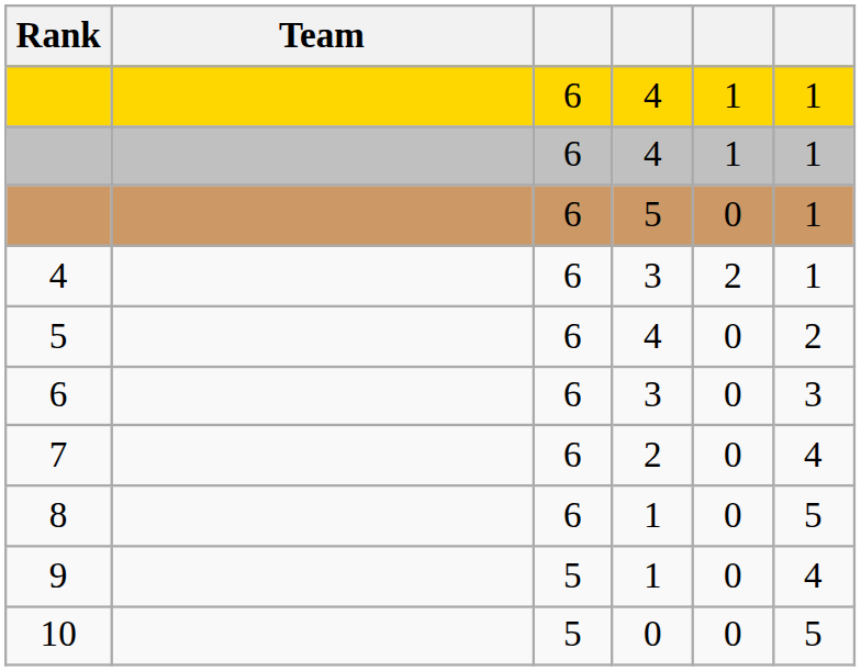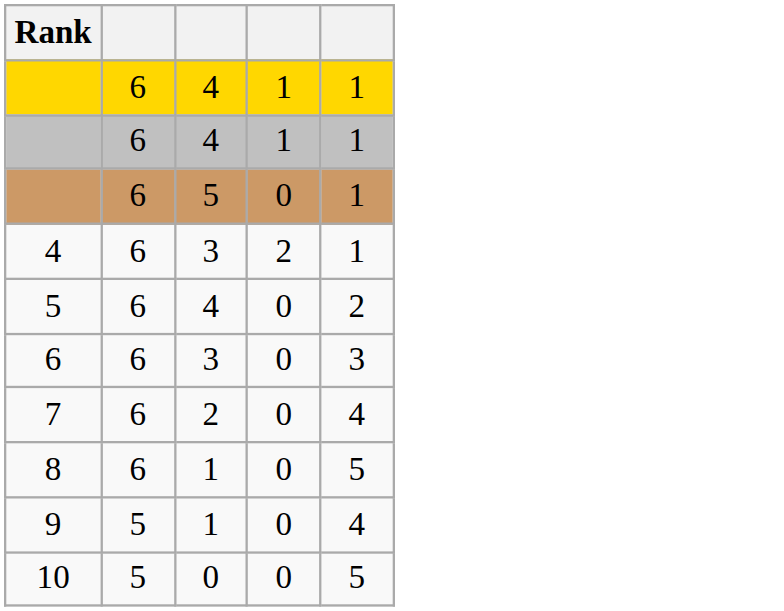- column: Team
